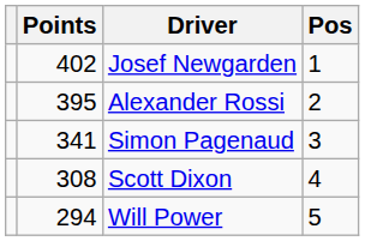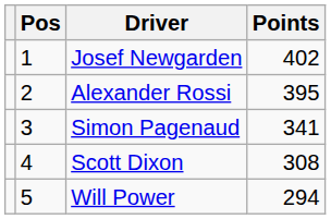columns swapped: Pos <-> Points
